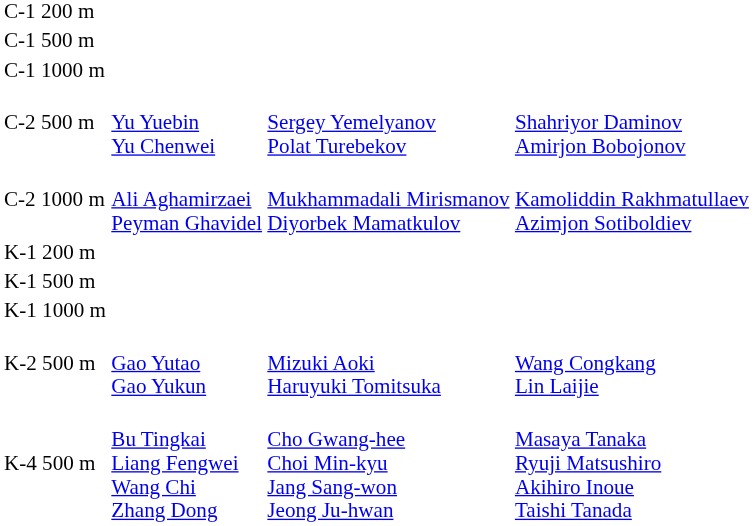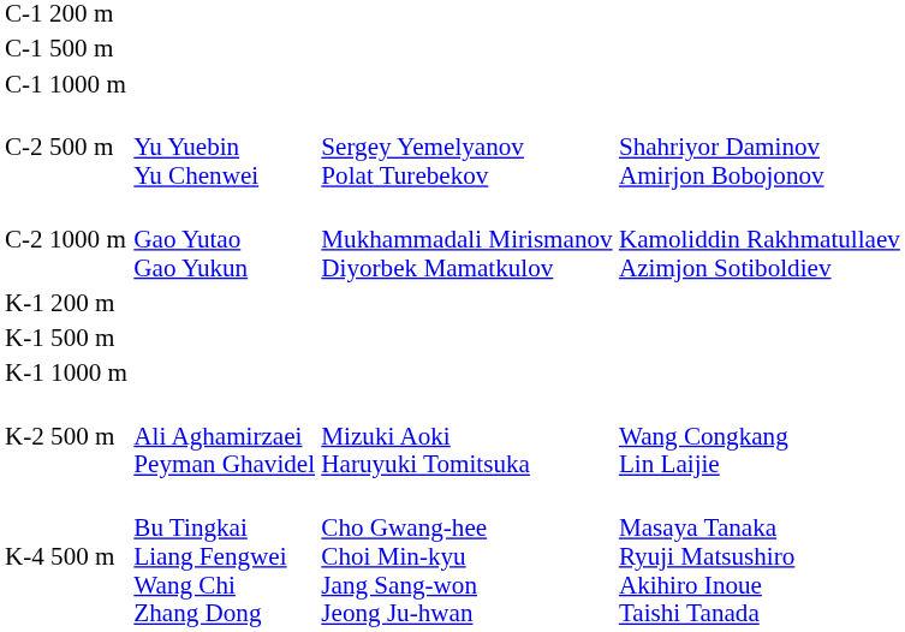C-2 1000 m | column 2: Ali Aghamirzaei Peyman Ghavidel -> Gao Yutao Gao Yukun
K-2 500 m | column 2: Gao Yutao Gao Yukun -> Ali Aghamirzaei Peyman Ghavidel
